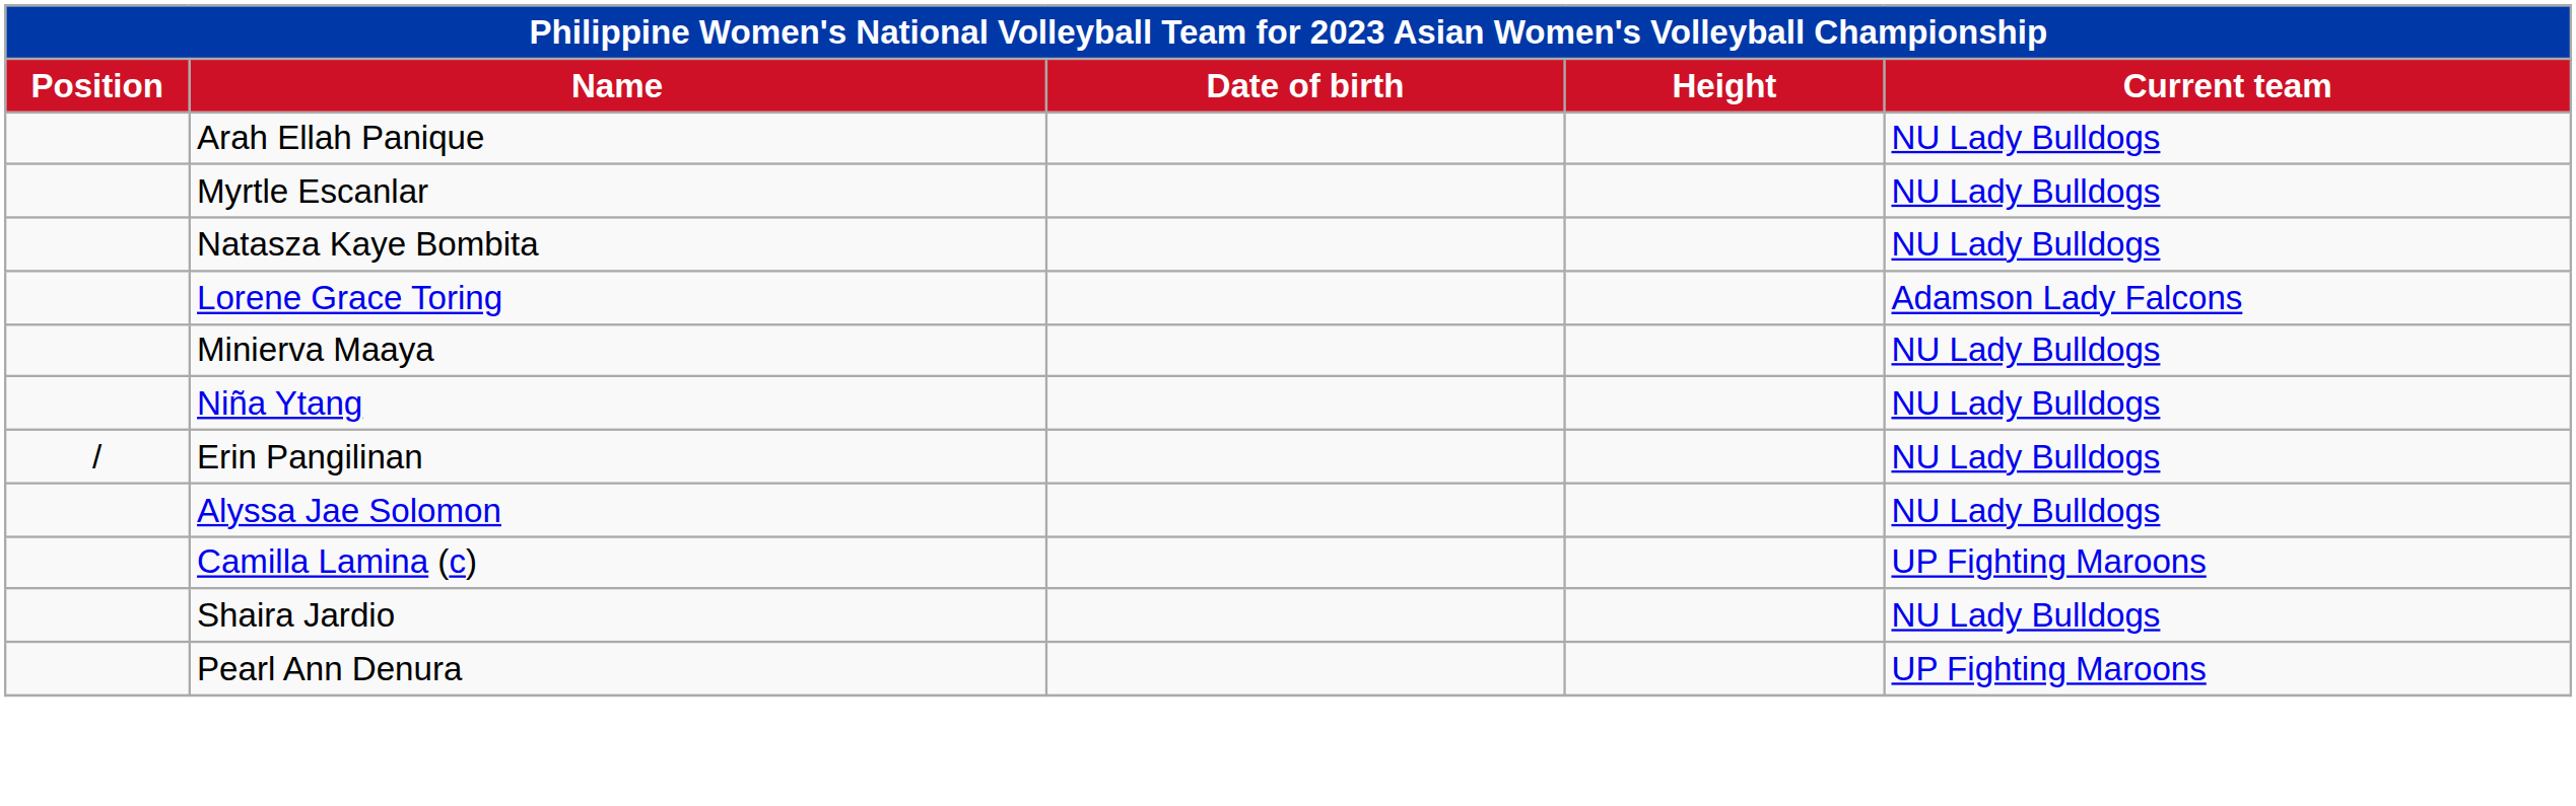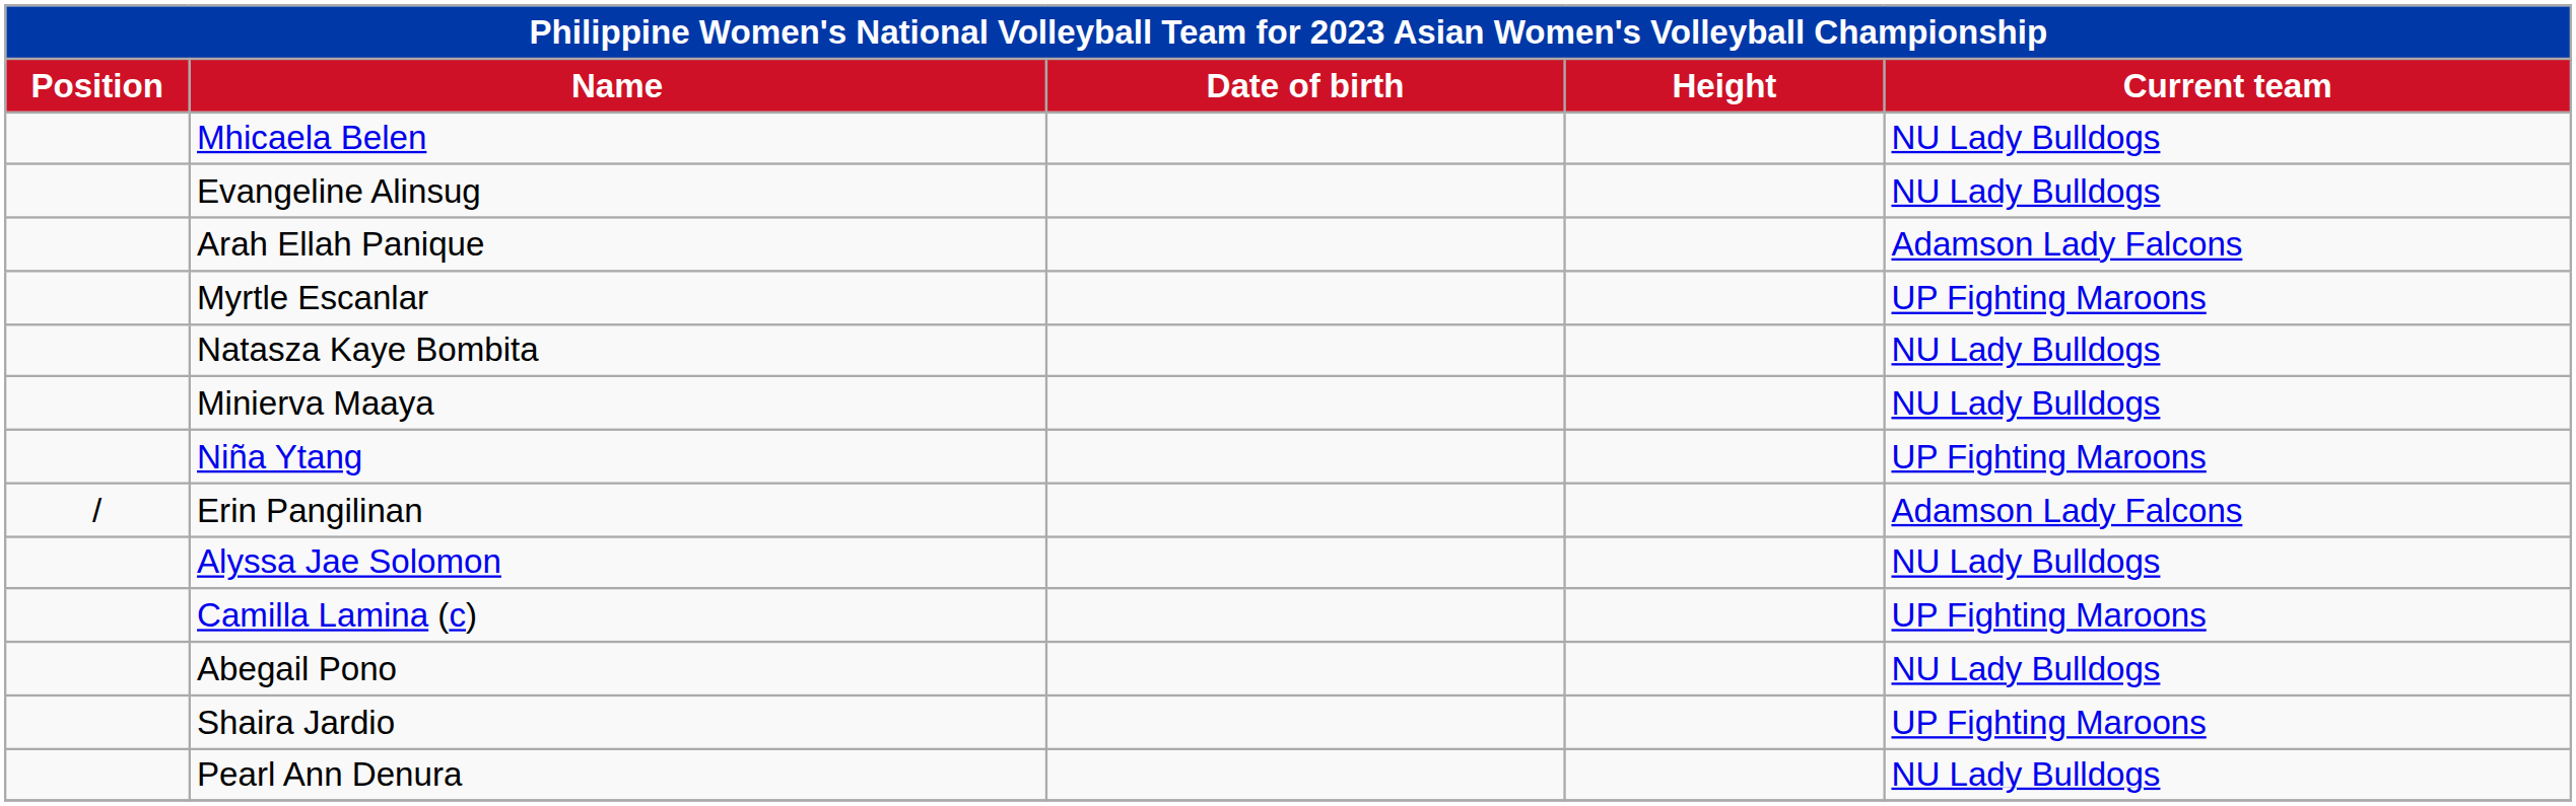+ row: Mhicaela Belen | NU Lady Bulldogs
+ row: Evangeline Alinsug | NU Lady Bulldogs
Arah Ellah Panique | Current team: NU Lady Bulldogs -> Adamson Lady Falcons
Myrtle Escanlar | Current team: NU Lady Bulldogs -> UP Fighting Maroons
- row: Lorene Grace Toring | Adamson Lady Falcons
Niña Ytang | Current team: NU Lady Bulldogs -> UP Fighting Maroons
Erin Pangilinan | Current team: NU Lady Bulldogs -> Adamson Lady Falcons
+ row: Abegail Pono | NU Lady Bulldogs
Shaira Jardio | Current team: NU Lady Bulldogs -> UP Fighting Maroons
Pearl Ann Denura | Current team: UP Fighting Maroons -> NU Lady Bulldogs
